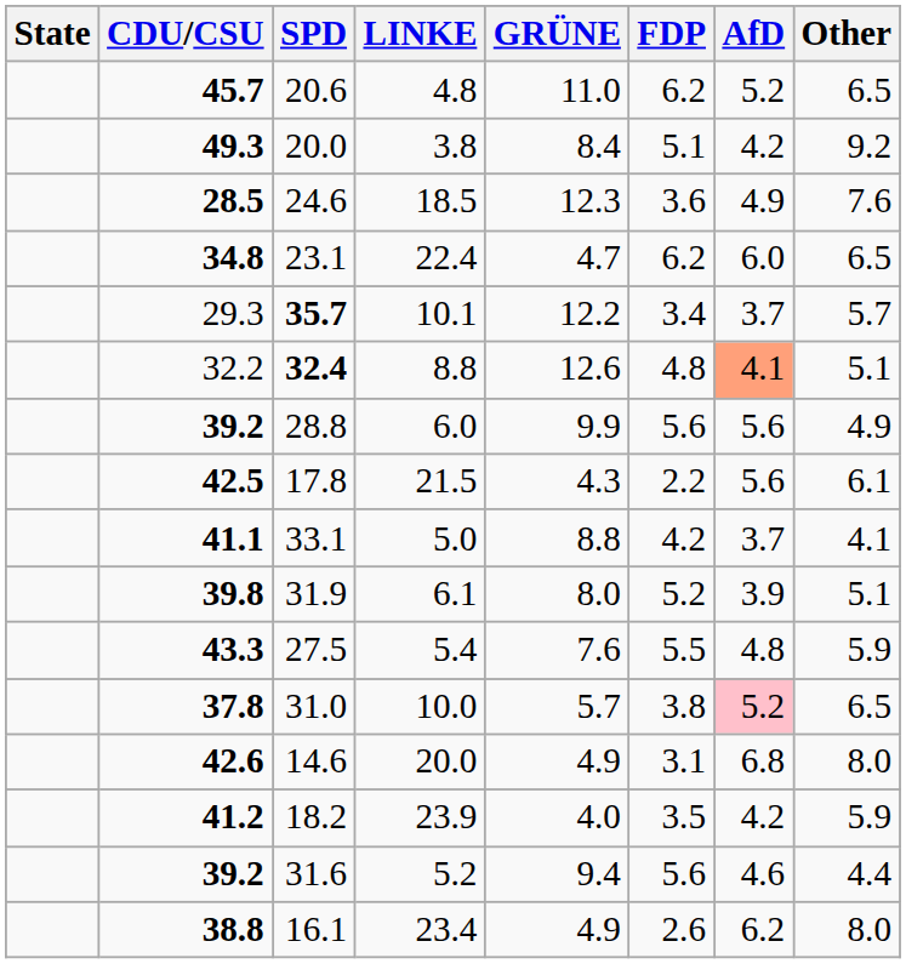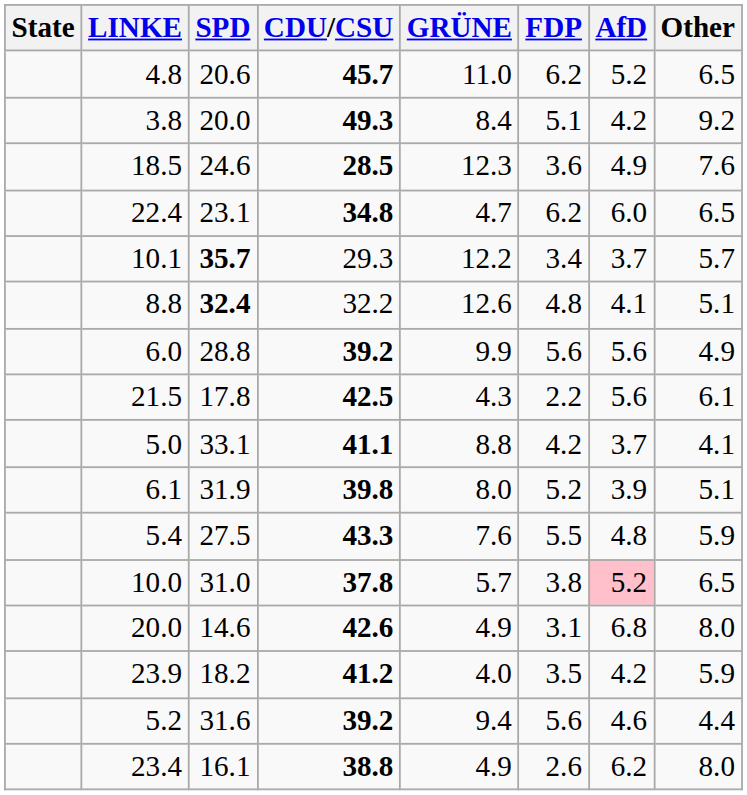columns swapped: CDU/CSU <-> LINKE
32.4 | AfD: lightsalmon background -> no background
